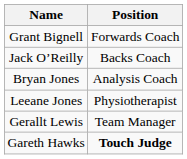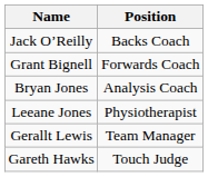rows swapped: Grant Bignell <-> Jack O’Reilly
Gareth Hawks | Position: bold -> normal
